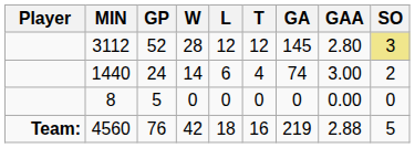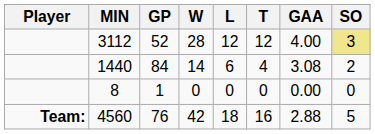- column: GA | 145 | 74 | 0 | 219
3112 | GAA: 2.80 -> 4.00
1440 | GP: 24 -> 84
1440 | GAA: 3.00 -> 3.08
8 | GP: 5 -> 1
